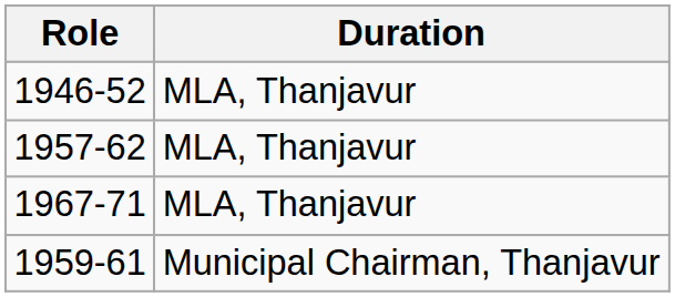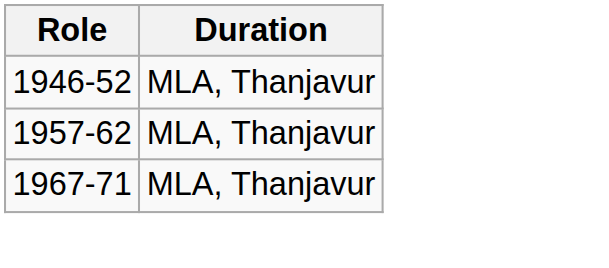- row: 1959-61 | Municipal Chairman, Thanjavur
